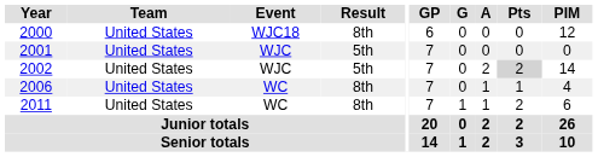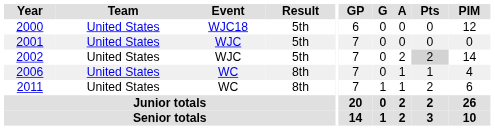2000 | Result: 8th -> 5th
